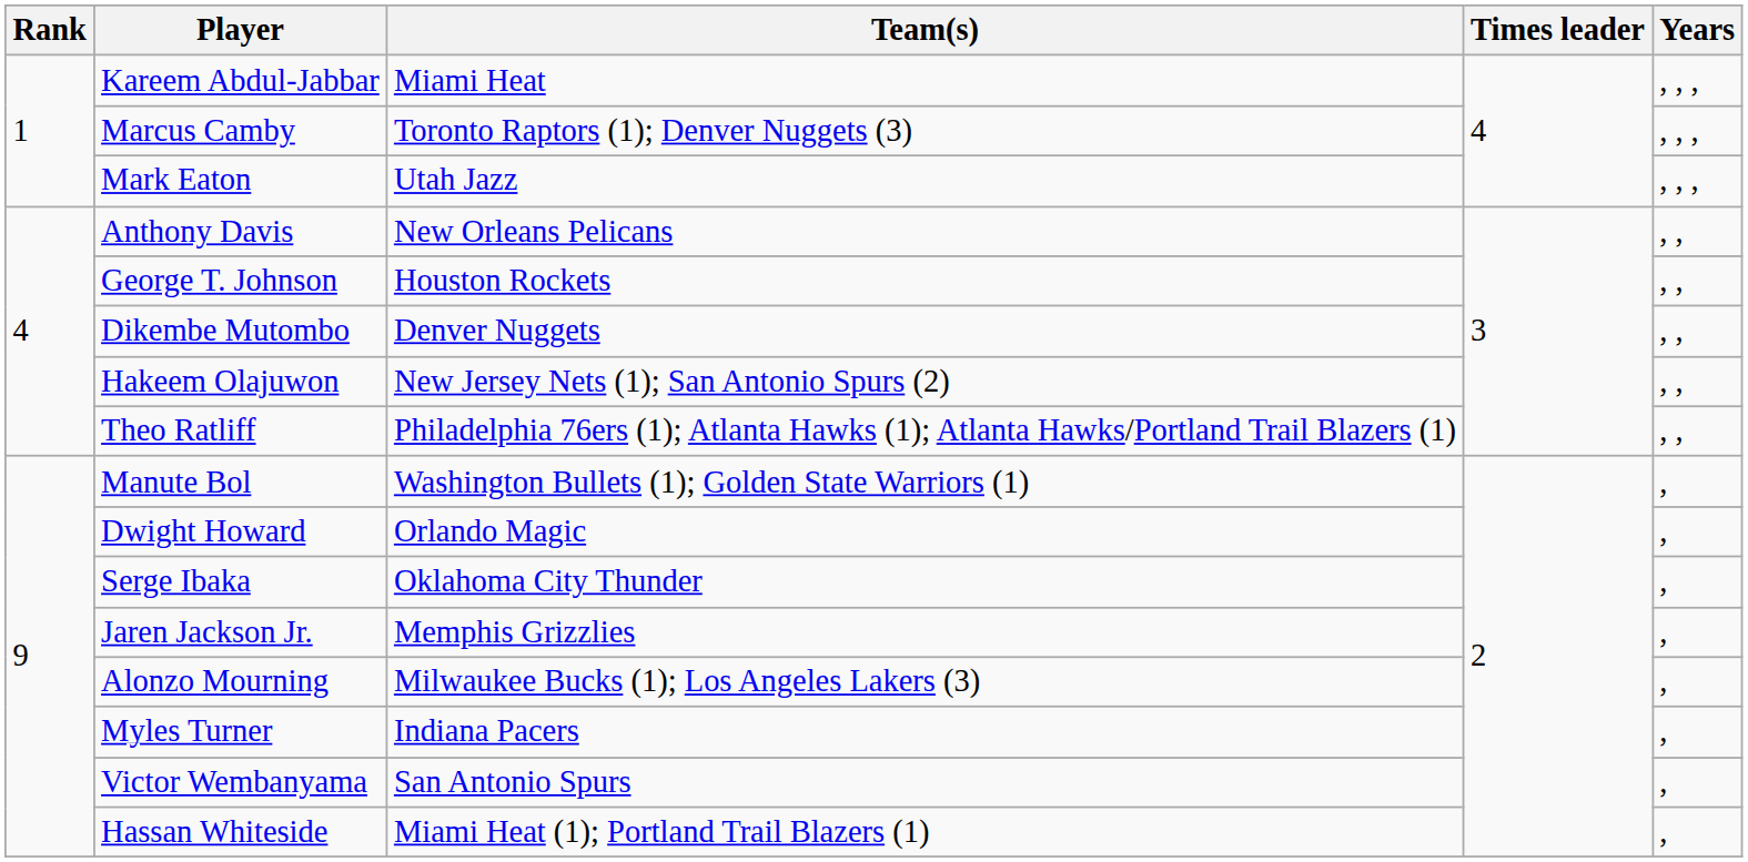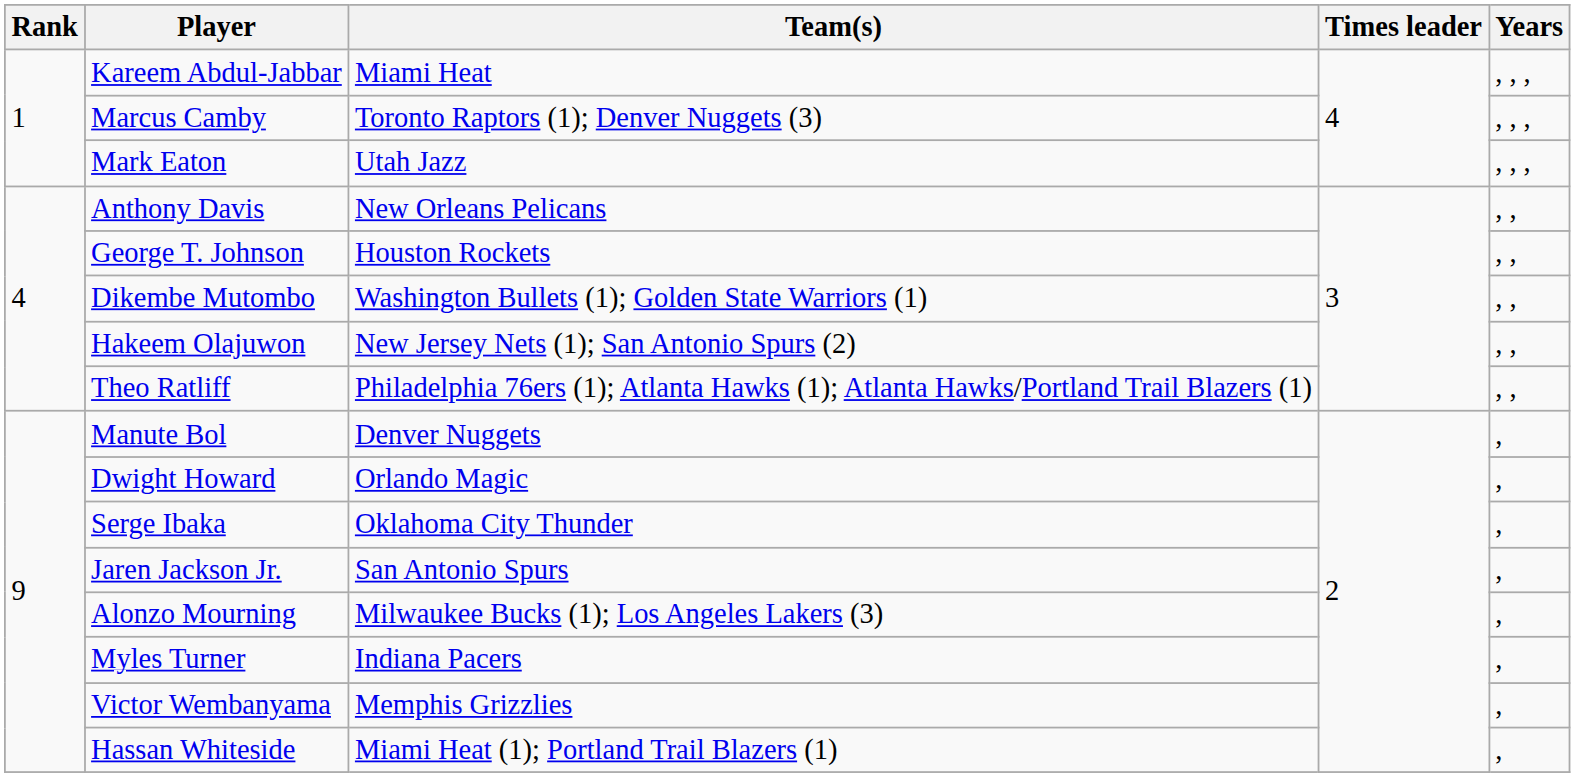Dikembe Mutombo | Team(s): Denver Nuggets -> Washington Bullets (1); Golden State Warriors (1)
Manute Bol | Team(s): Washington Bullets (1); Golden State Warriors (1) -> Denver Nuggets
Jaren Jackson Jr. | Team(s): Memphis Grizzlies -> San Antonio Spurs
Victor Wembanyama | Team(s): San Antonio Spurs -> Memphis Grizzlies
